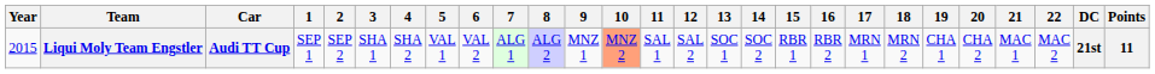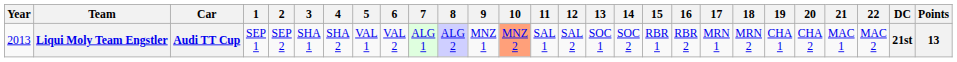Liqui Moly Team Engstler | Year: 2015 -> 2013
Liqui Moly Team Engstler | Points: 11 -> 13
